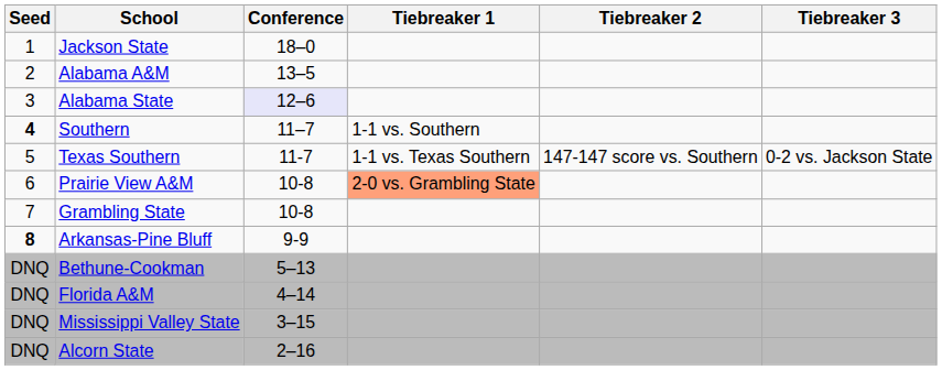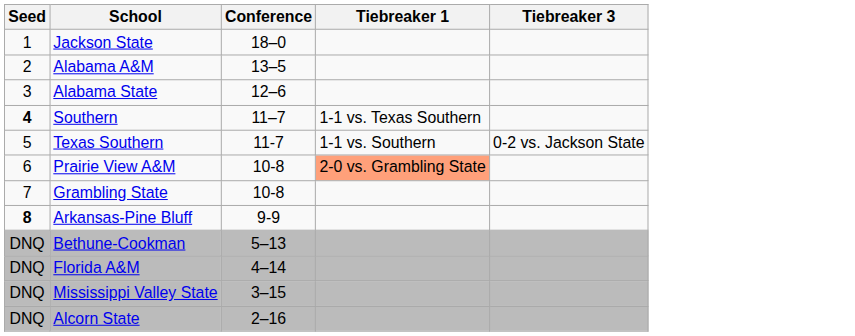- column: Tiebreaker 2 | 147-147 score vs. Southern
Alabama State | Conference: lavender background -> no background
Southern | Tiebreaker 1: 1-1 vs. Southern -> 1-1 vs. Texas Southern
Texas Southern | Tiebreaker 1: 1-1 vs. Texas Southern -> 1-1 vs. Southern
